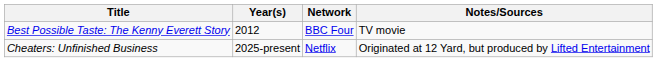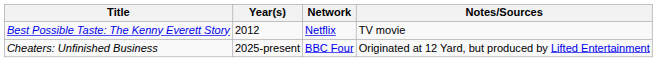Best Possible Taste: The Kenny Everett Story | Network: BBC Four -> Netflix
Cheaters: Unfinished Business | Network: Netflix -> BBC Four
